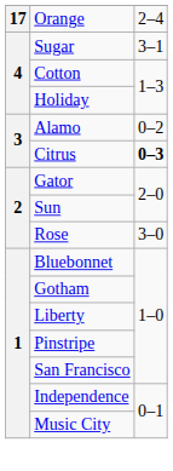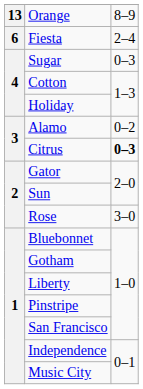Orange | column 1: 17 -> 13
Orange | column 3: 2–4 -> 8–9
+ row: 6 | Fiesta | 2–4
Sugar | column 3: 3–1 -> 0–3
